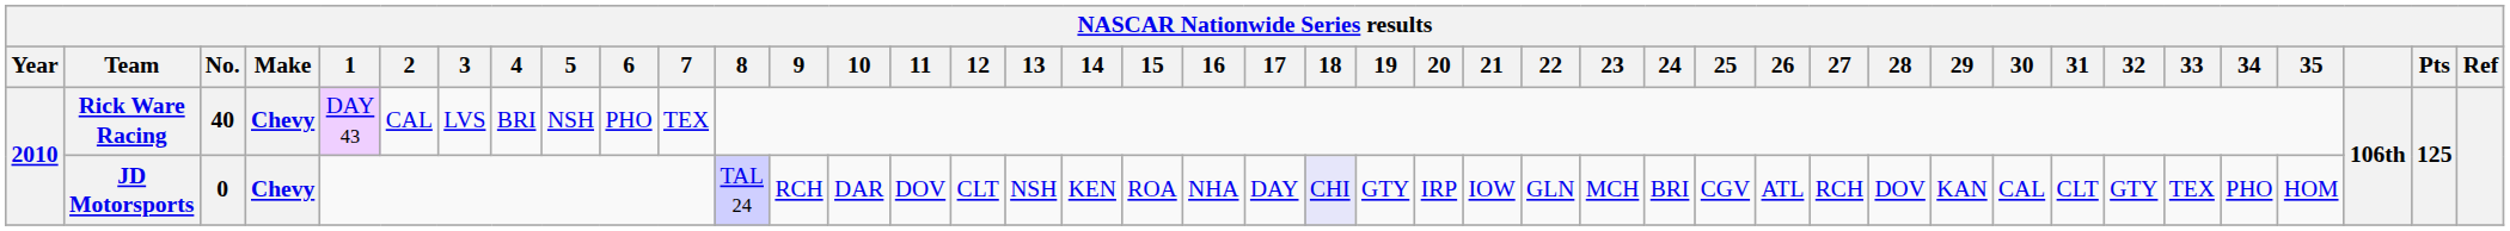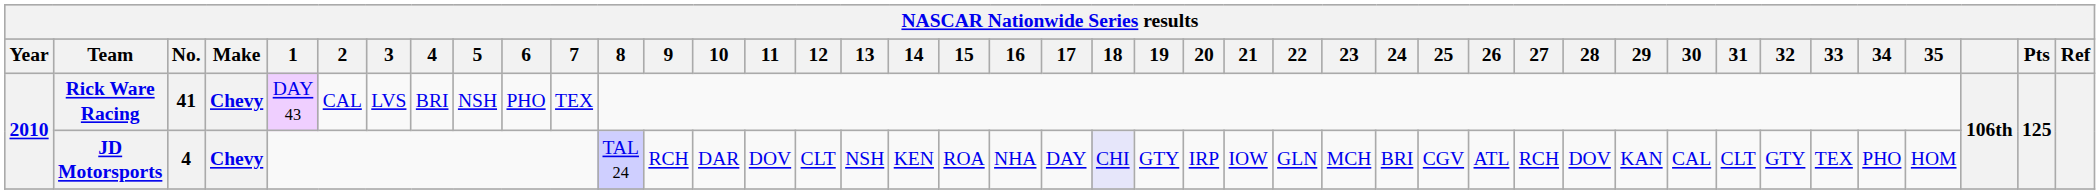Rick Ware Racing | No.: 40 -> 41
JD Motorsports | No.: 0 -> 4
